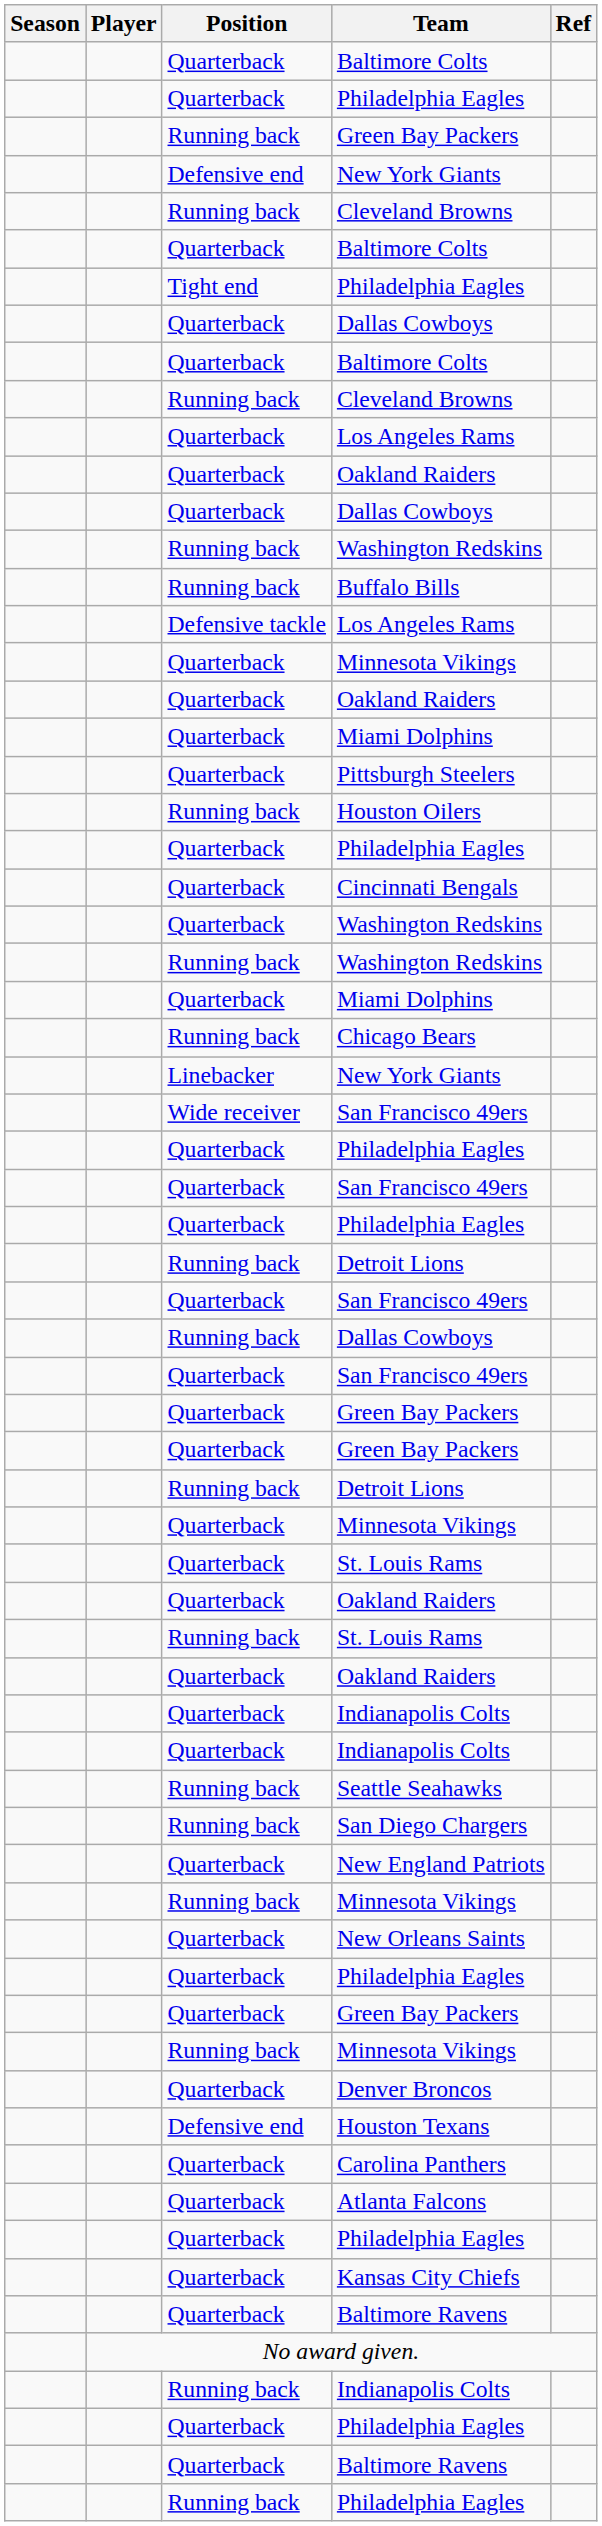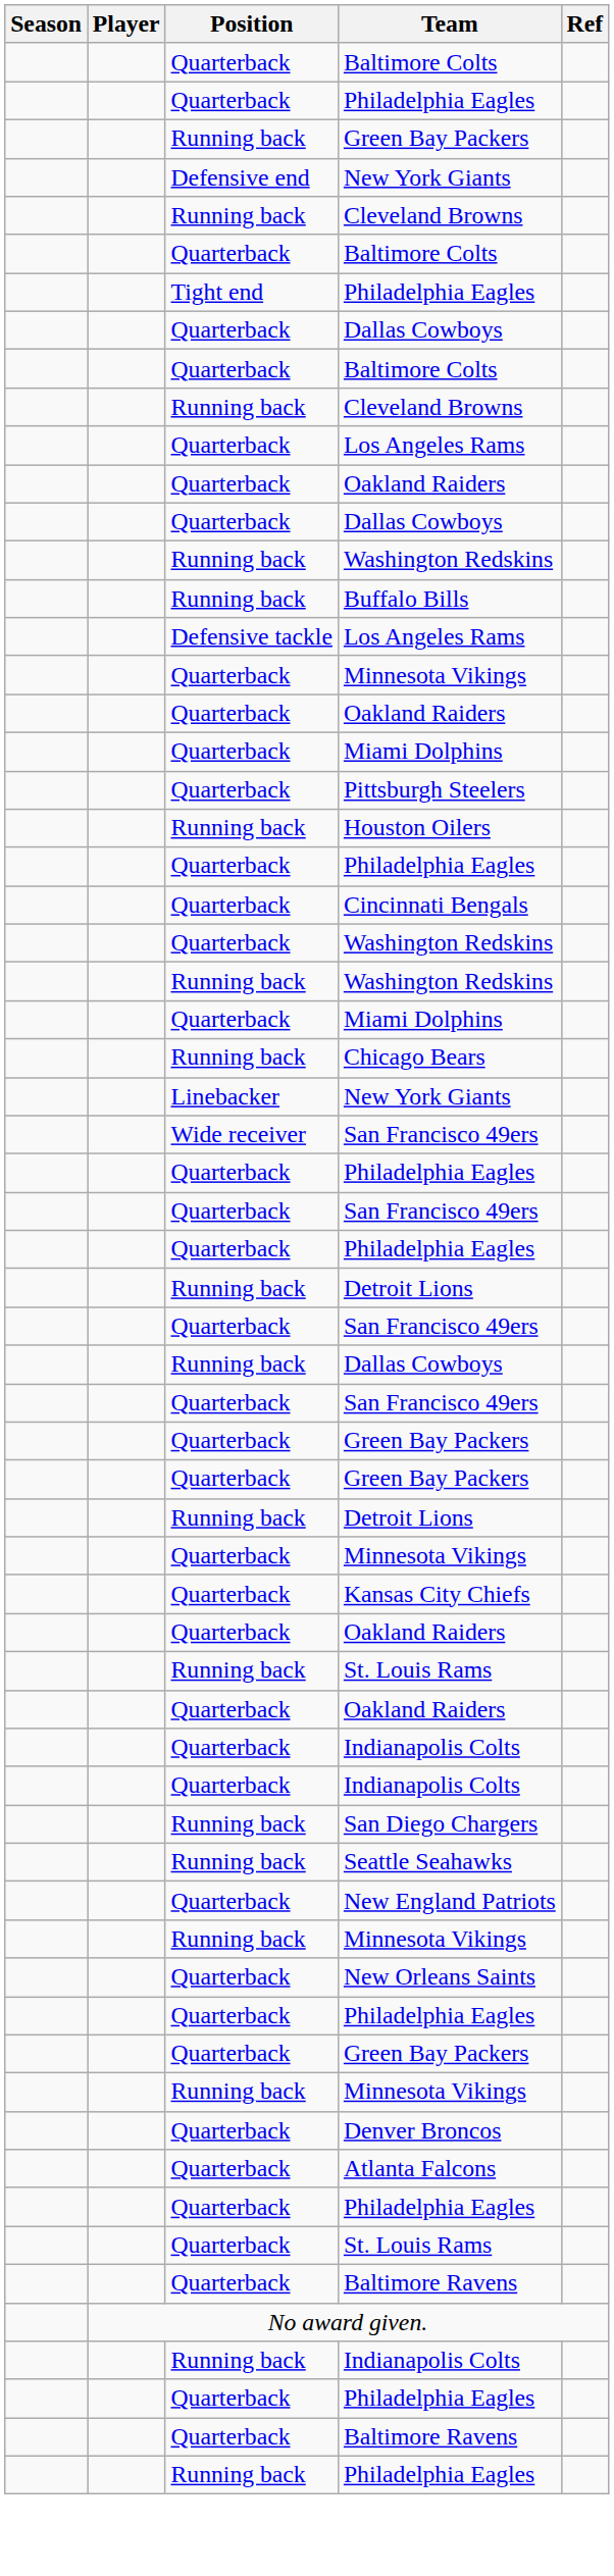rows swapped: Quarterback / St. Louis Rams <-> Kansas City Chiefs
rows swapped: Seattle Seahawks <-> San Diego Chargers
- row: Defensive end | Houston Texans
- row: Quarterback | Carolina Panthers
